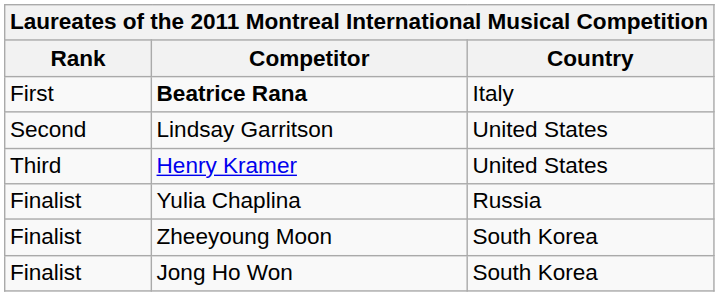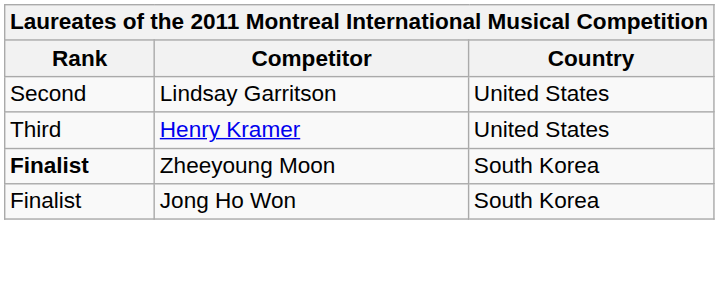- row: First | Beatrice Rana | Italy
- row: Finalist | Yulia Chaplina | Russia
Zheeyoung Moon | Rank: normal -> bold
